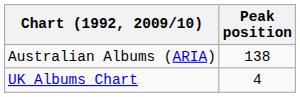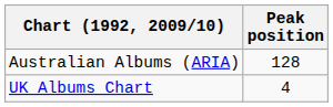Australian Albums (ARIA) | Peak position: 138 -> 128
